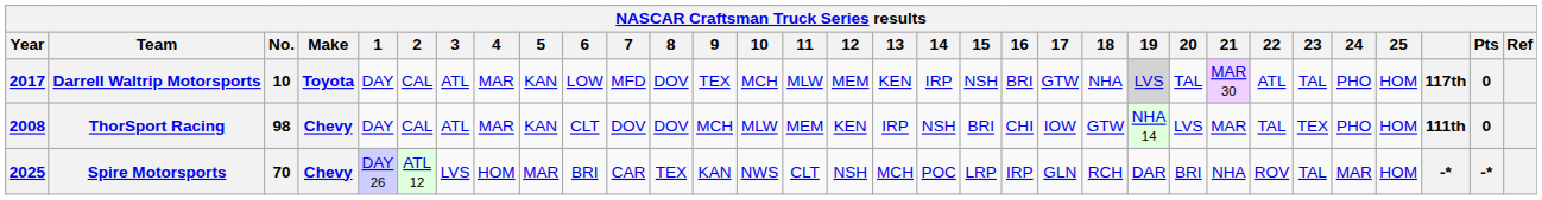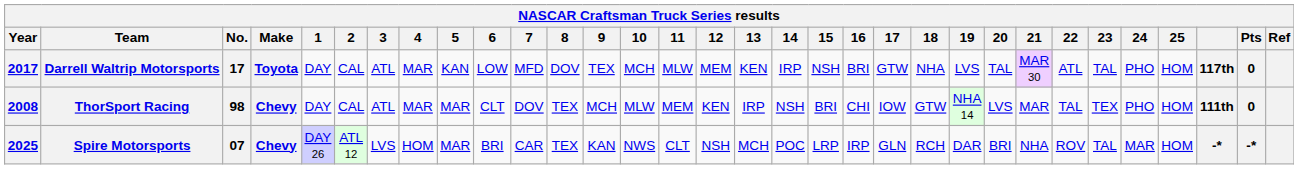Darrell Waltrip Motorsports | No.: 10 -> 17
Darrell Waltrip Motorsports | 19: lightgrey background -> no background
ThorSport Racing | 5: KAN -> MAR
ThorSport Racing | 8: DOV -> TEX
Spire Motorsports | No.: 70 -> 07
